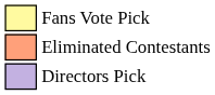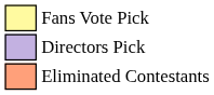rows swapped: Directors Pick <-> Eliminated Contestants
